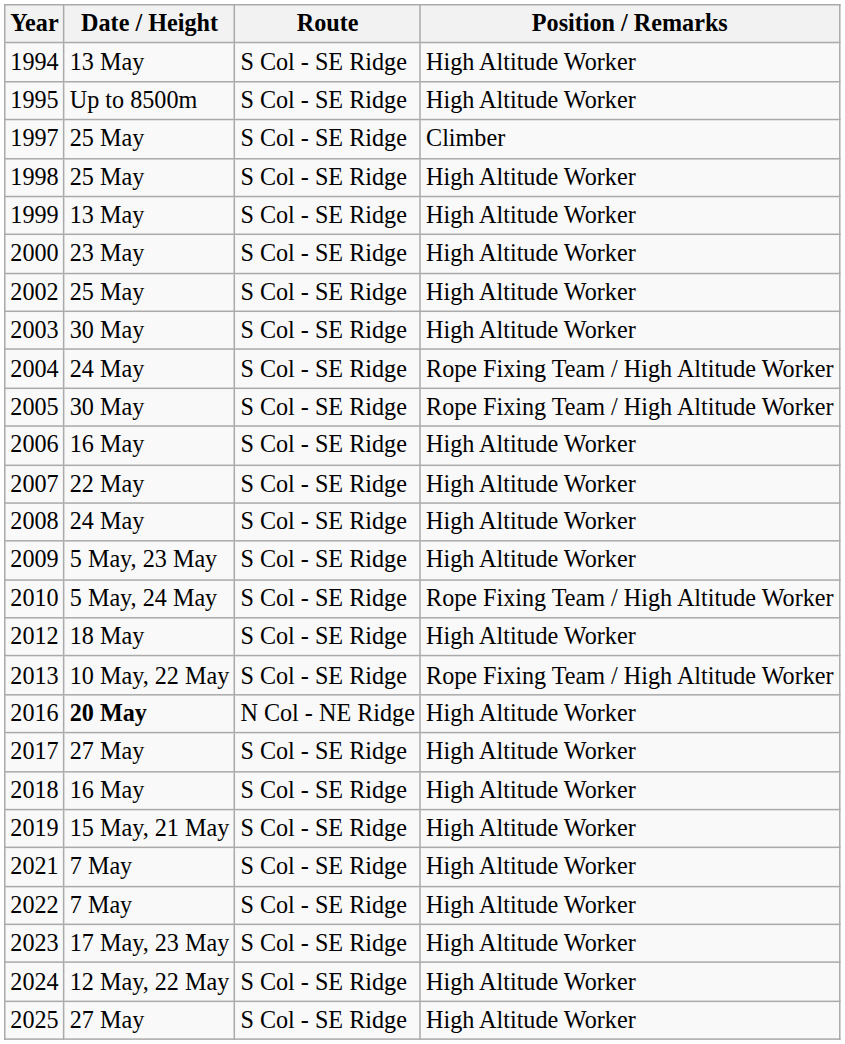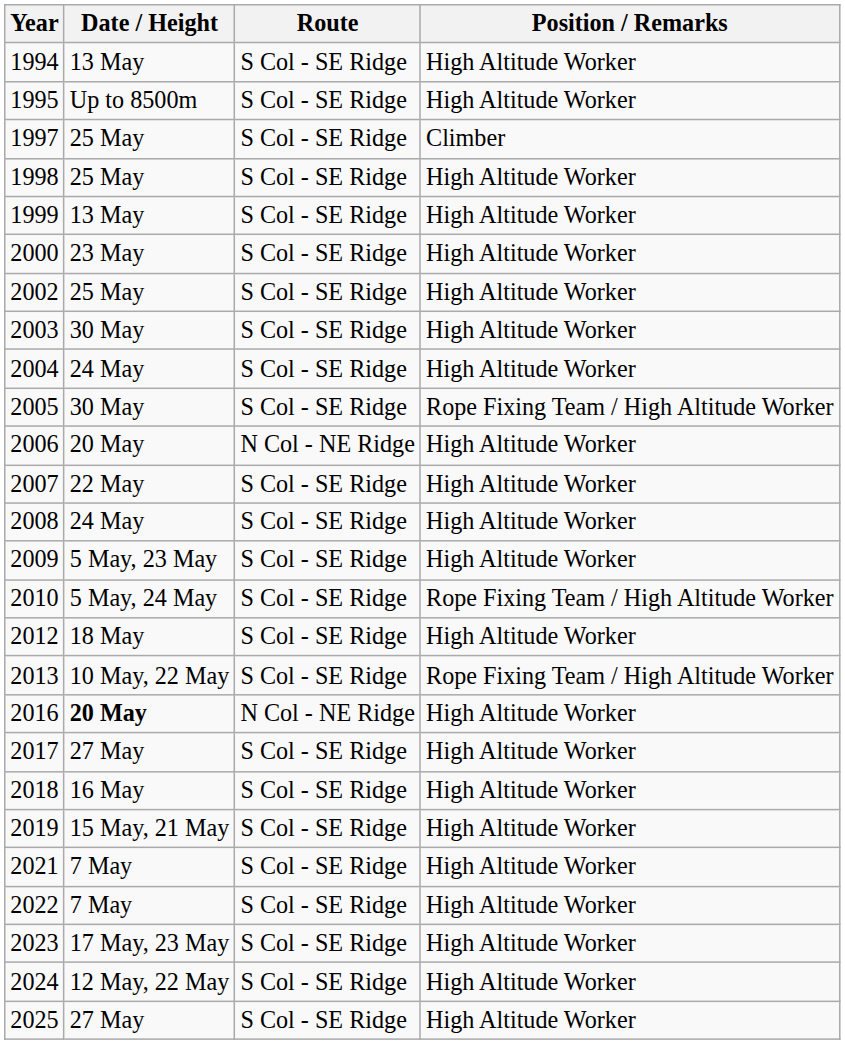2004 | Position / Remarks: Rope Fixing Team / High Altitude Worker -> High Altitude Worker
2006 | Date / Height: 16 May -> 20 May
2006 | Route: S Col - SE Ridge -> N Col - NE Ridge
